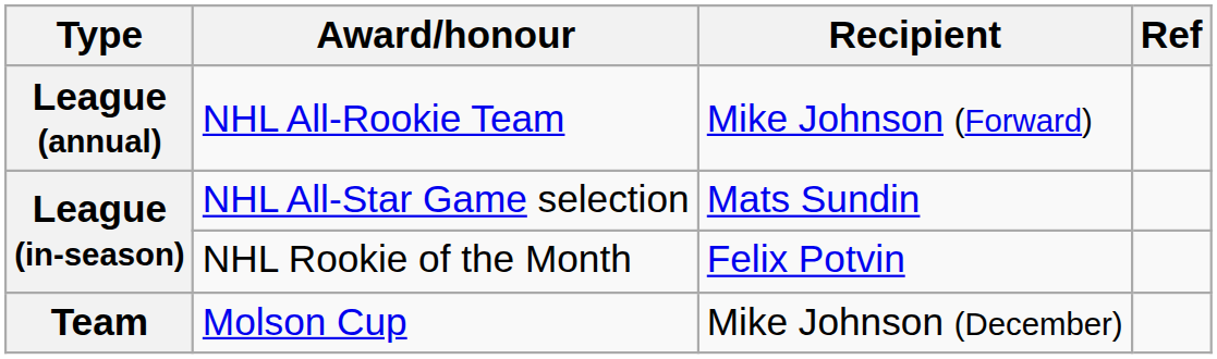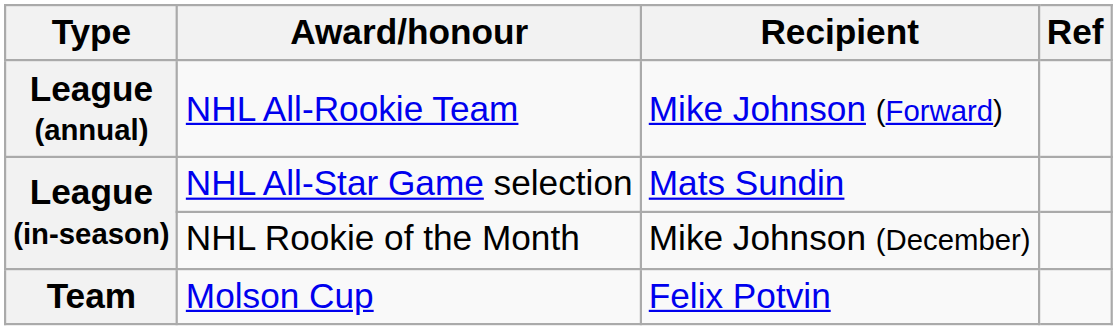NHL Rookie of the Month | Recipient: Felix Potvin -> Mike Johnson (December)
Molson Cup | Recipient: Mike Johnson (December) -> Felix Potvin
